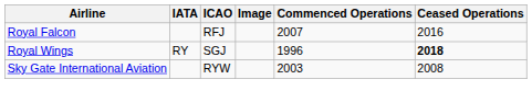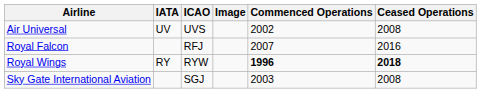+ row: Air Universal | UV | UVS | 2002 | 2008
Royal Wings | ICAO: SGJ -> RYW
Royal Wings | Commenced Operations: normal -> bold
Sky Gate International Aviation | ICAO: RYW -> SGJ
